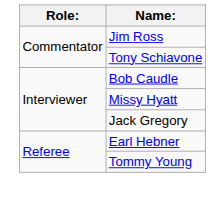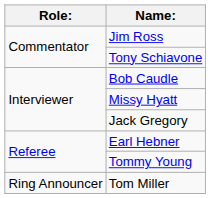+ row: Ring Announcer | Tom Miller
